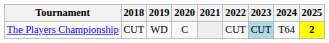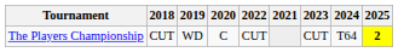columns swapped: 2021 <-> 2022
The Players Championship | 2023: lightblue background -> no background
